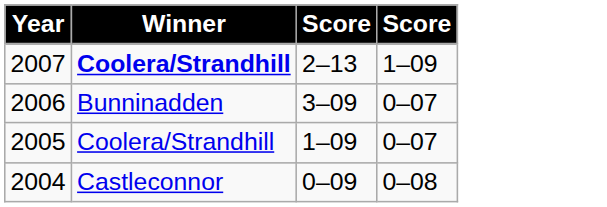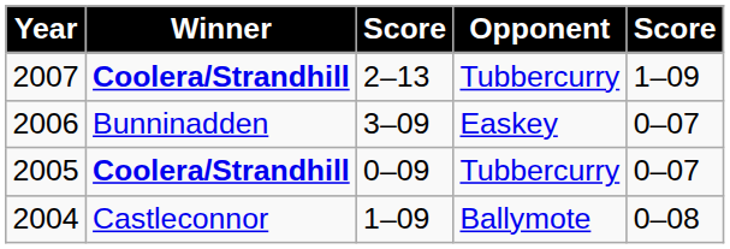+ column: Opponent | Tubbercurry | Easkey | Tubbercurry | Ballymote
2005 | Winner: normal -> bold
2005 | column 3: 1–09 -> 0–09
2004 | column 3: 0–09 -> 1–09
